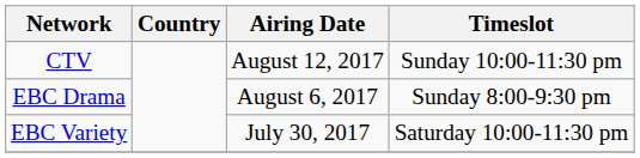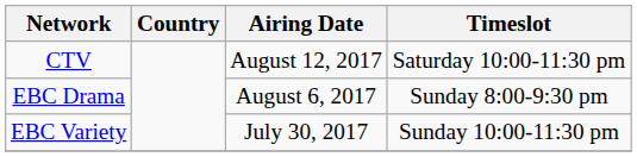CTV | Timeslot: Sunday 10:00-11:30 pm -> Saturday 10:00-11:30 pm
EBC Variety | Timeslot: Saturday 10:00-11:30 pm -> Sunday 10:00-11:30 pm
